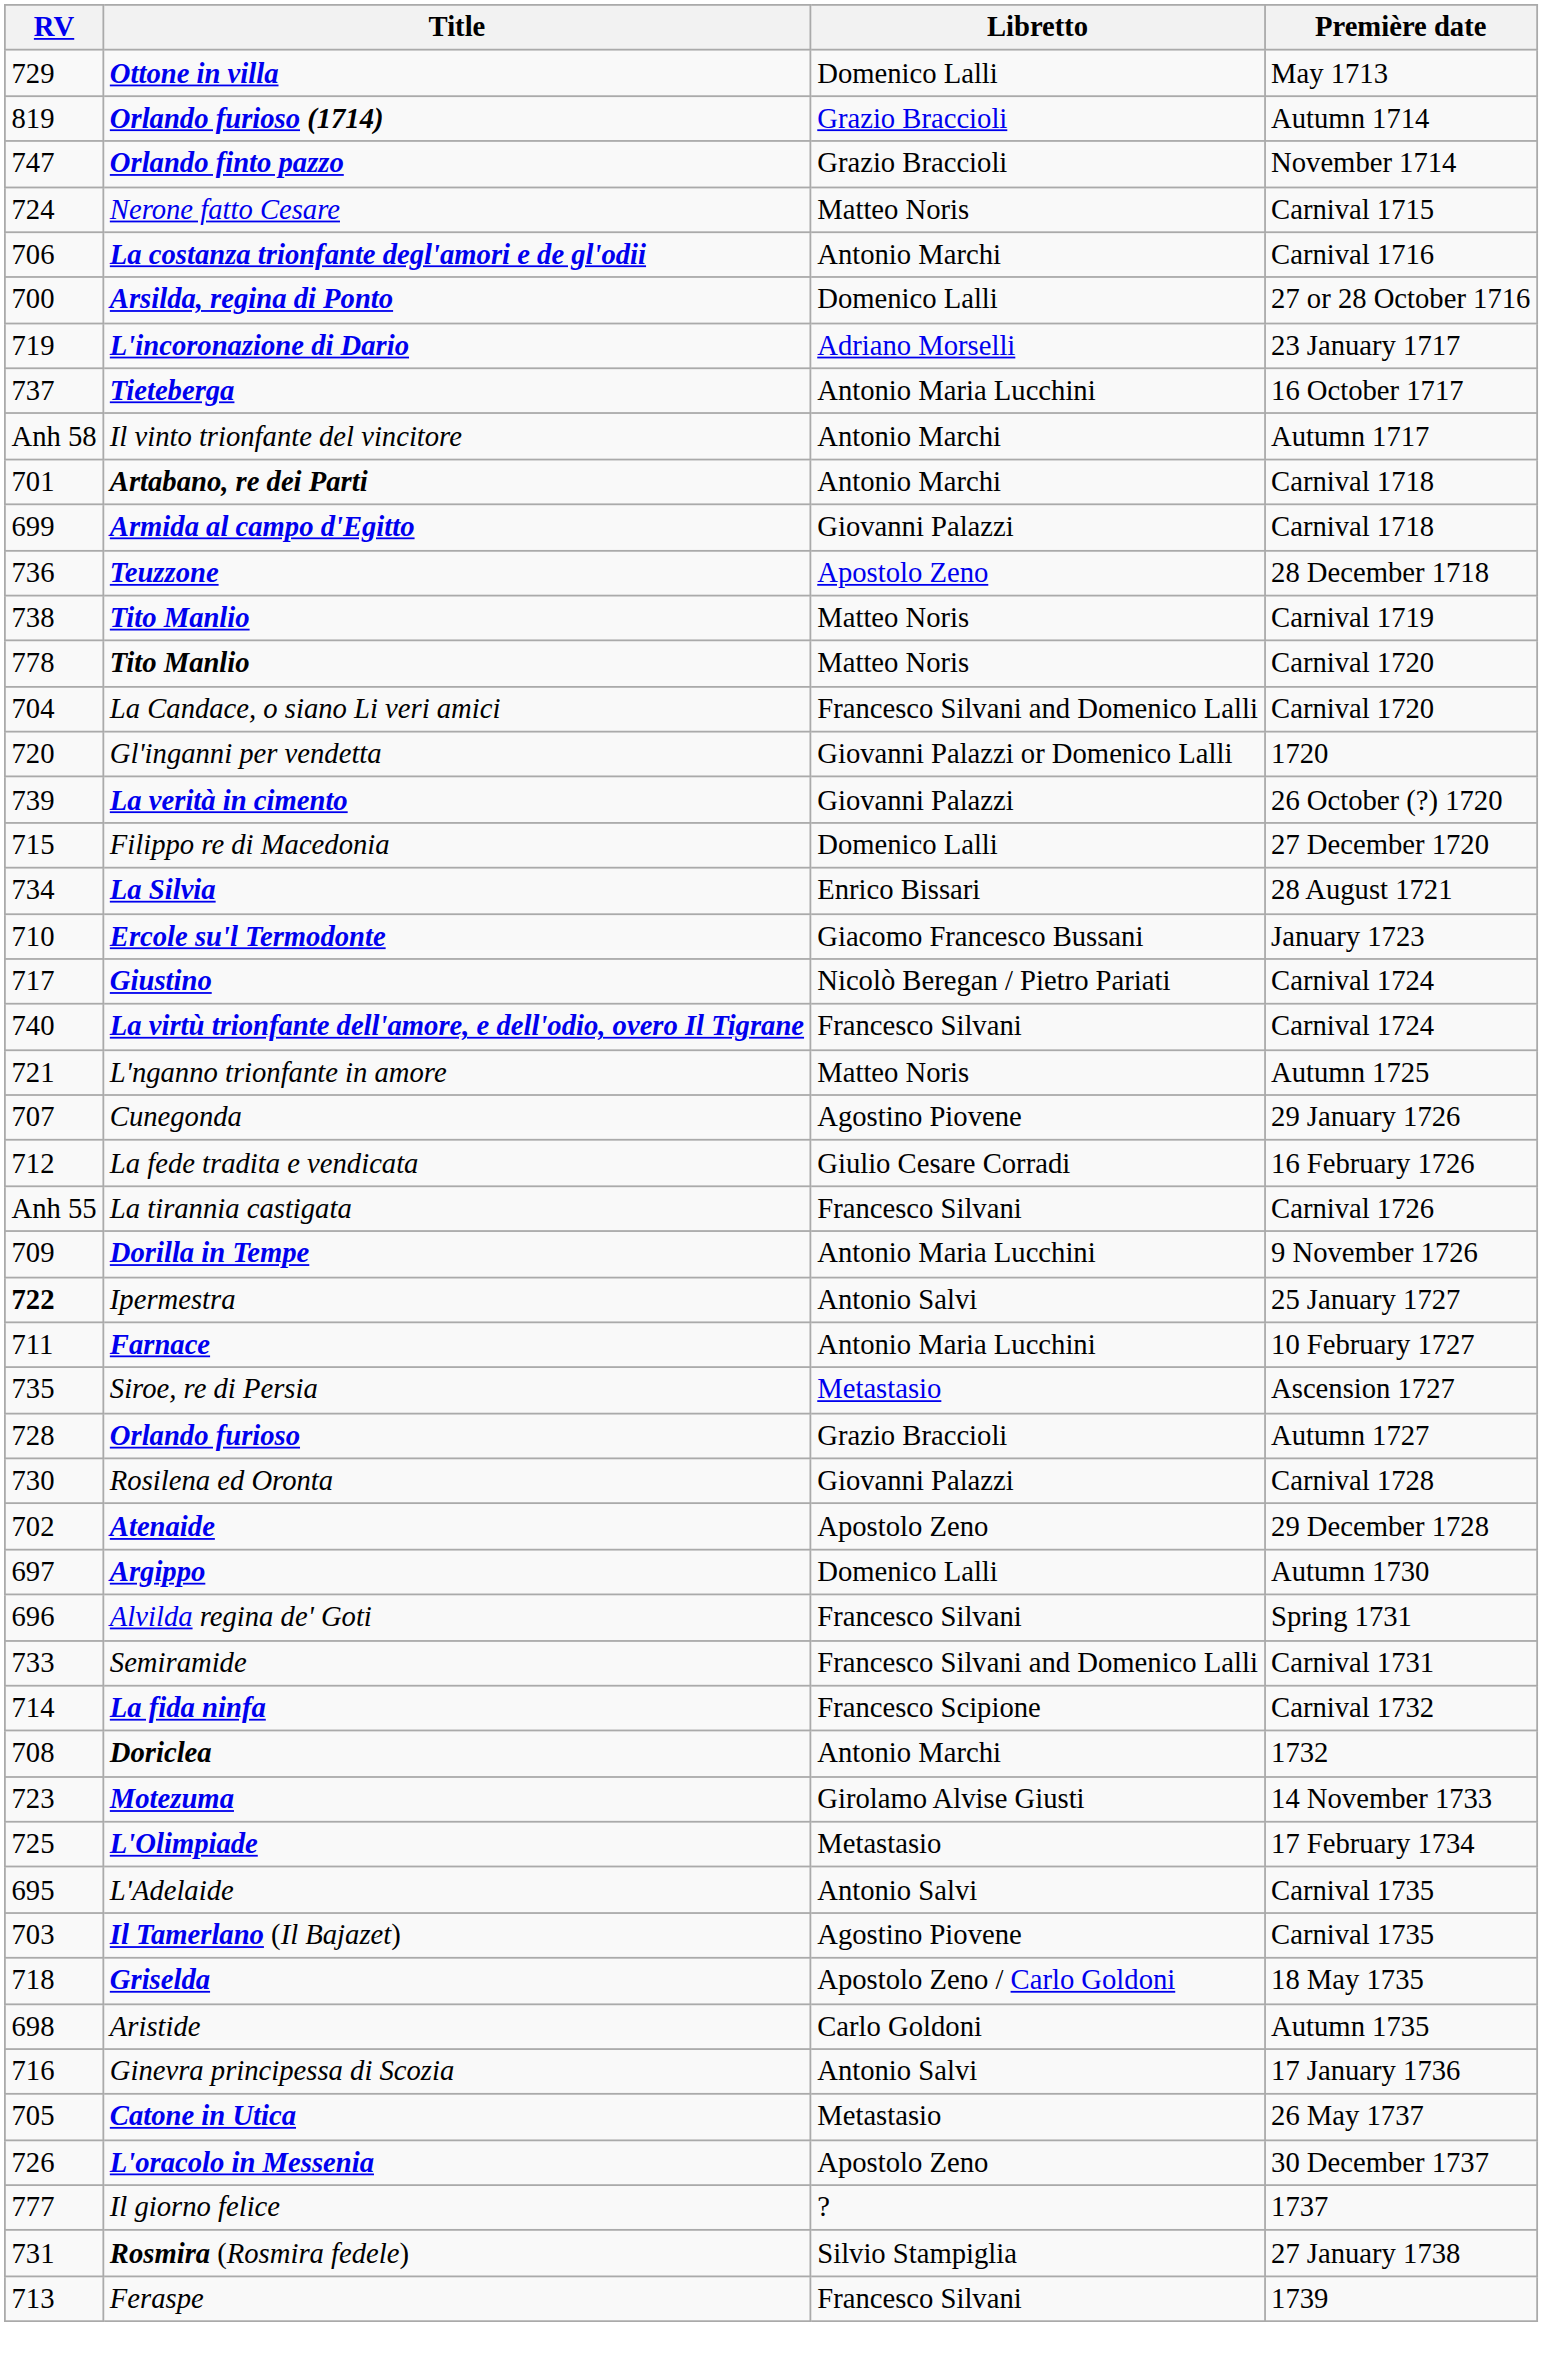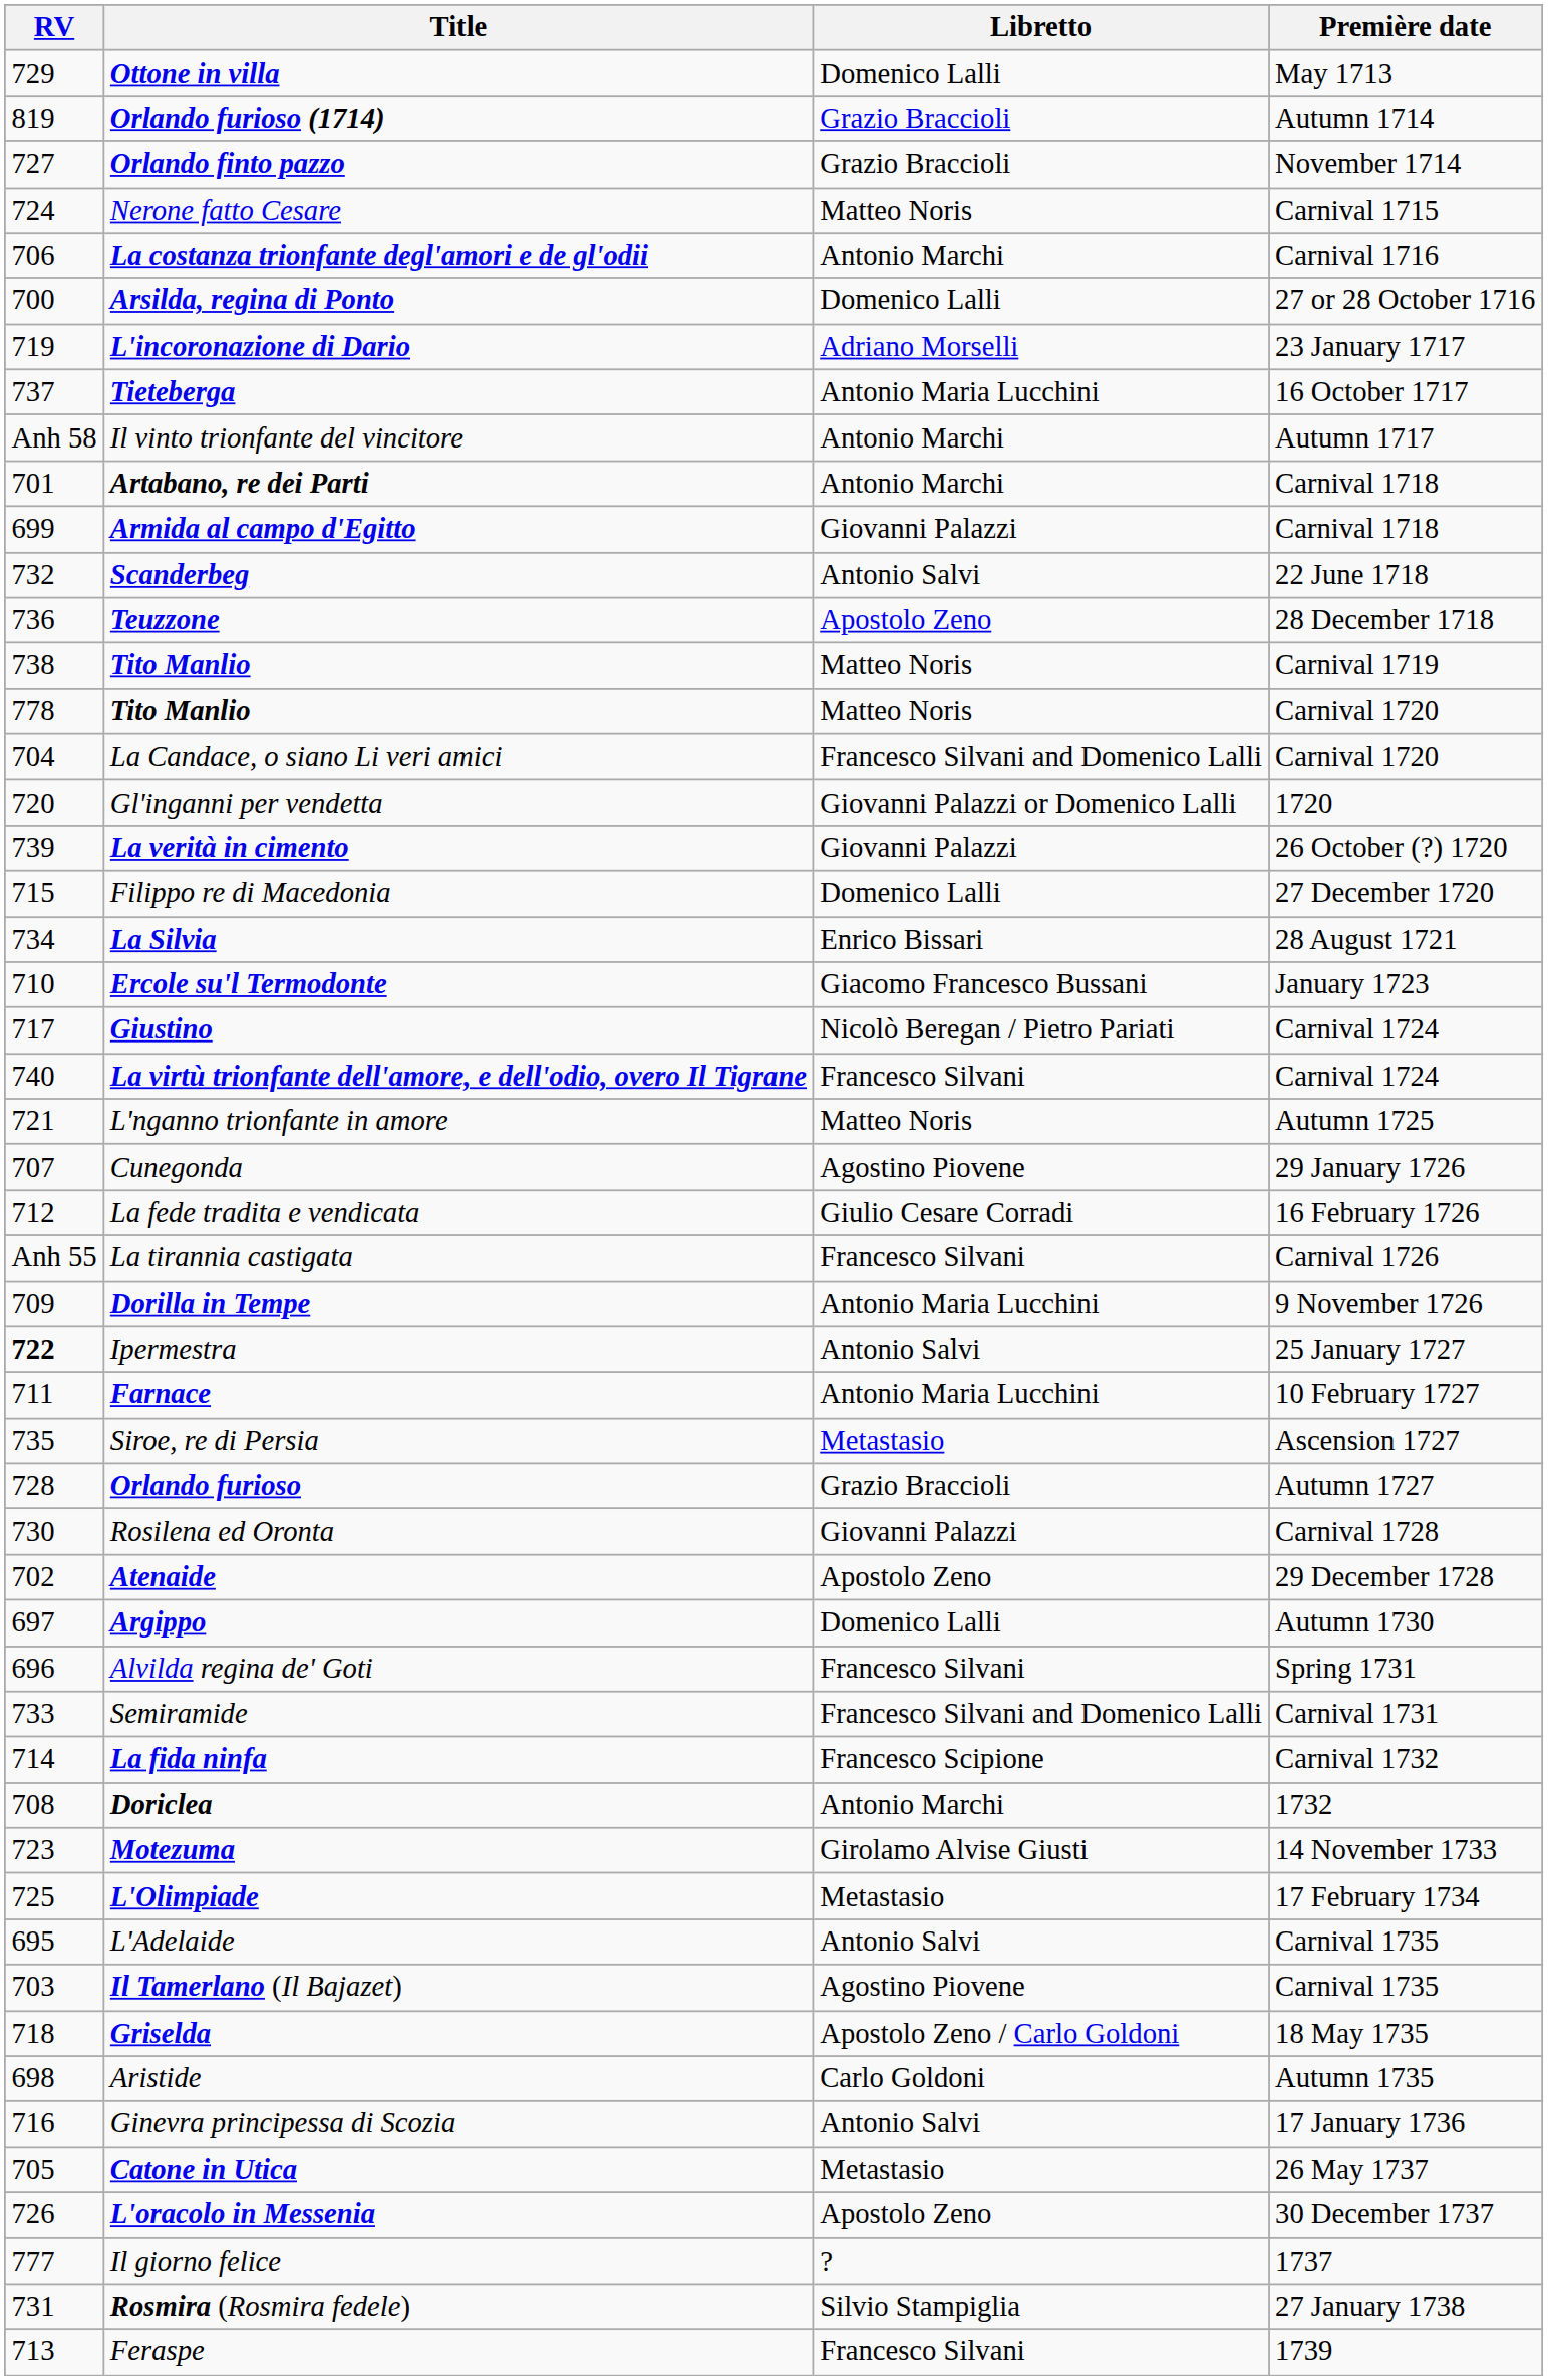Orlando finto pazzo | RV: 747 -> 727
+ row: 732 | Scanderbeg | Antonio Salvi | 22 June 1718
